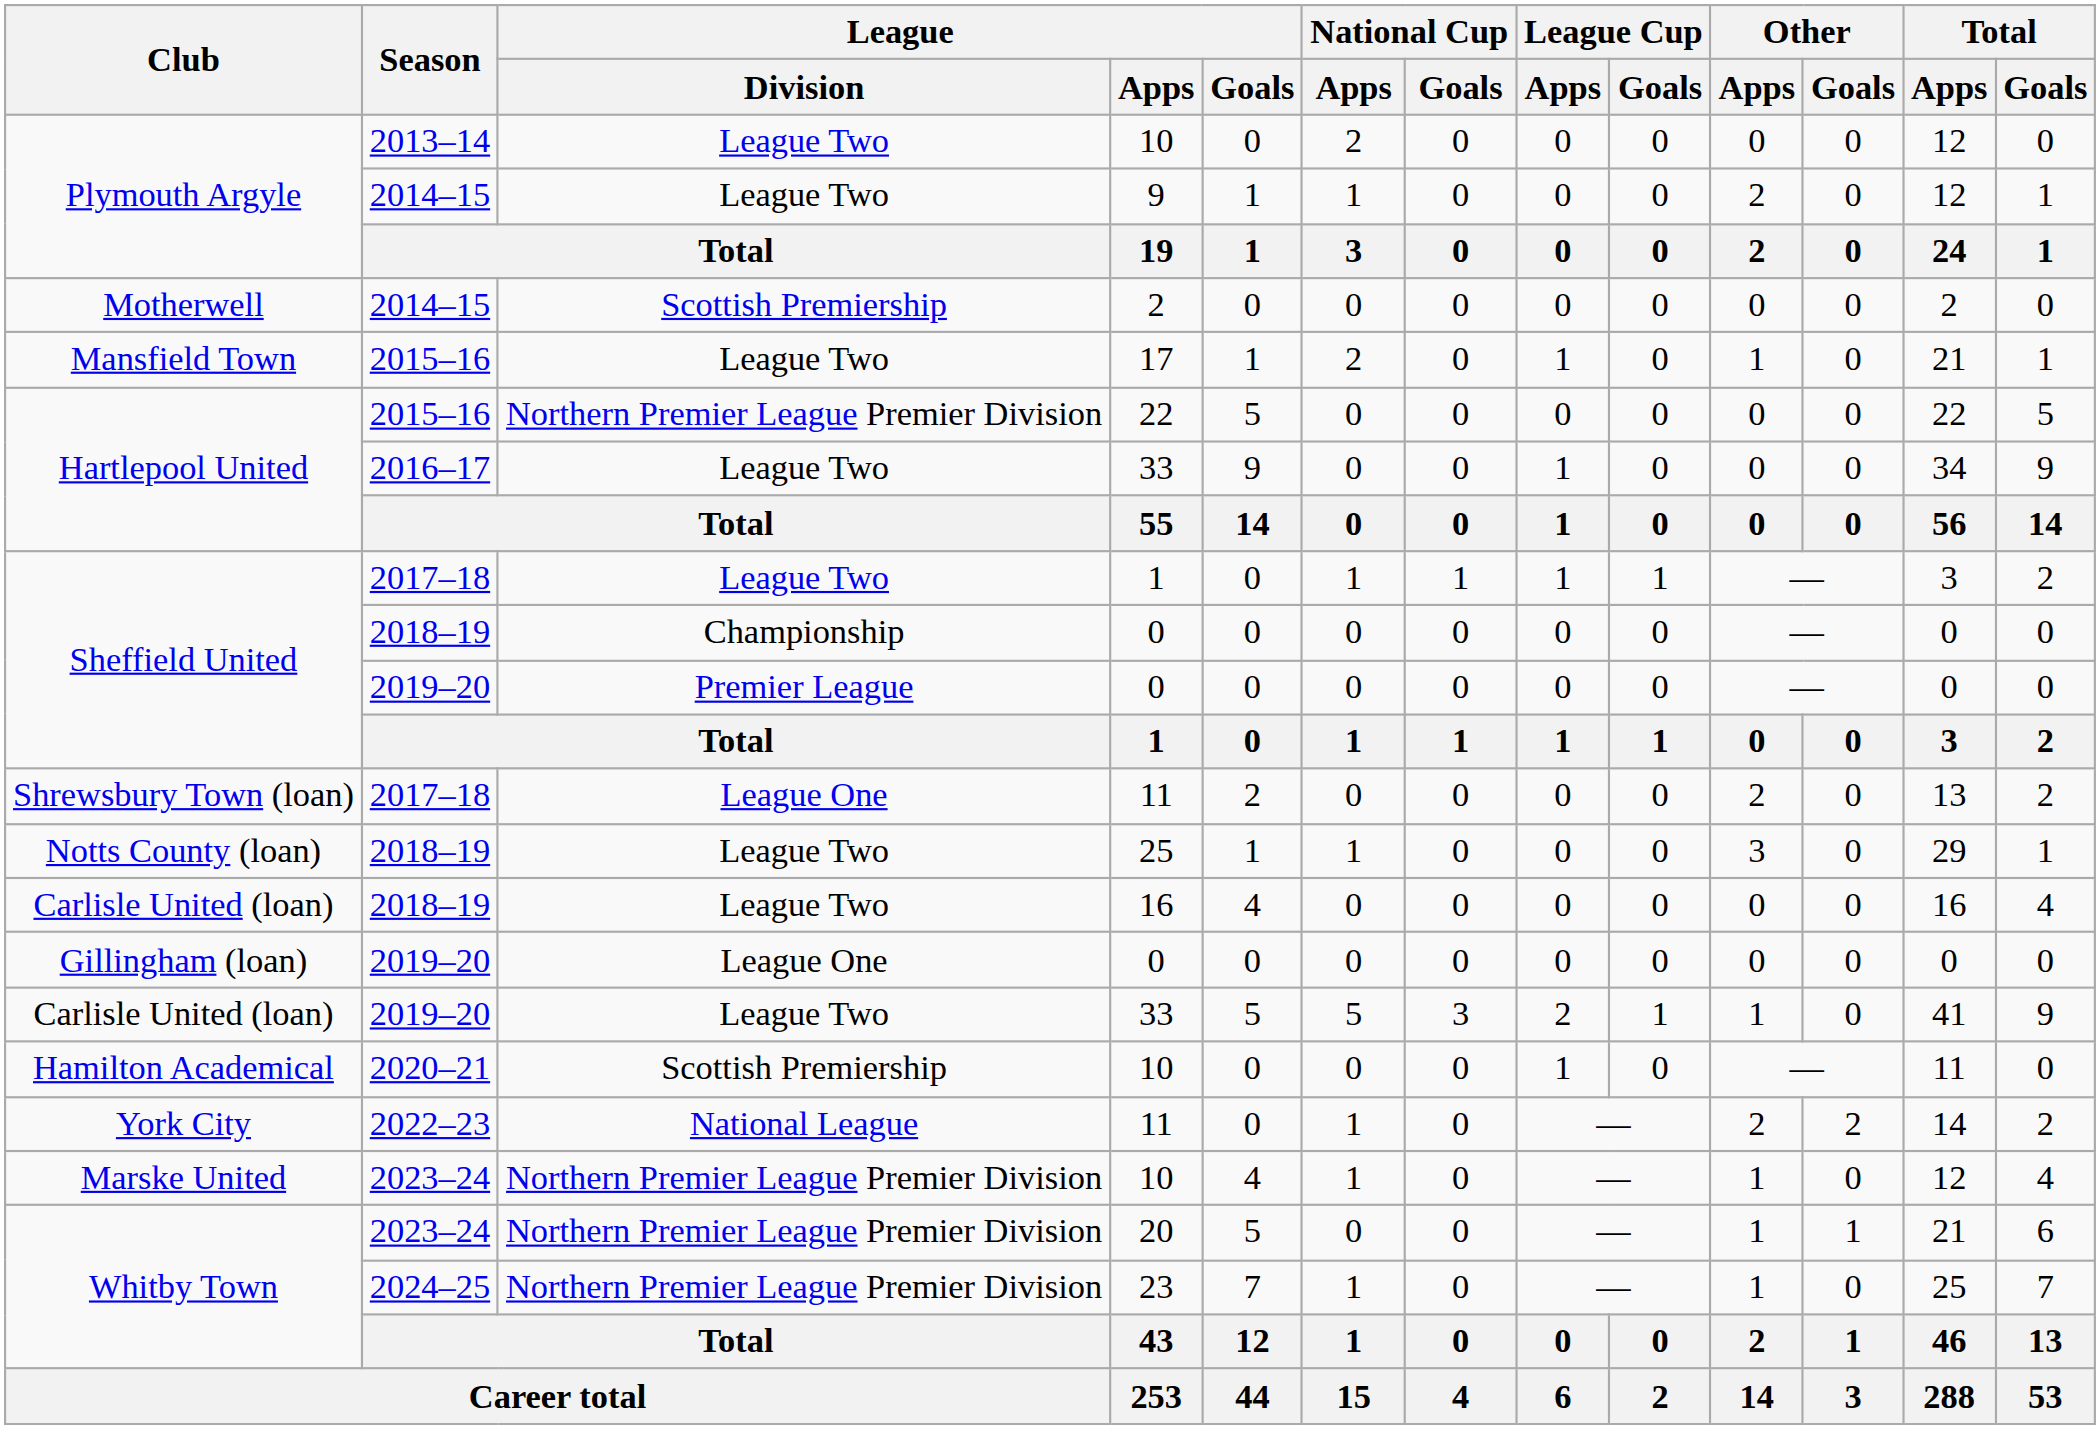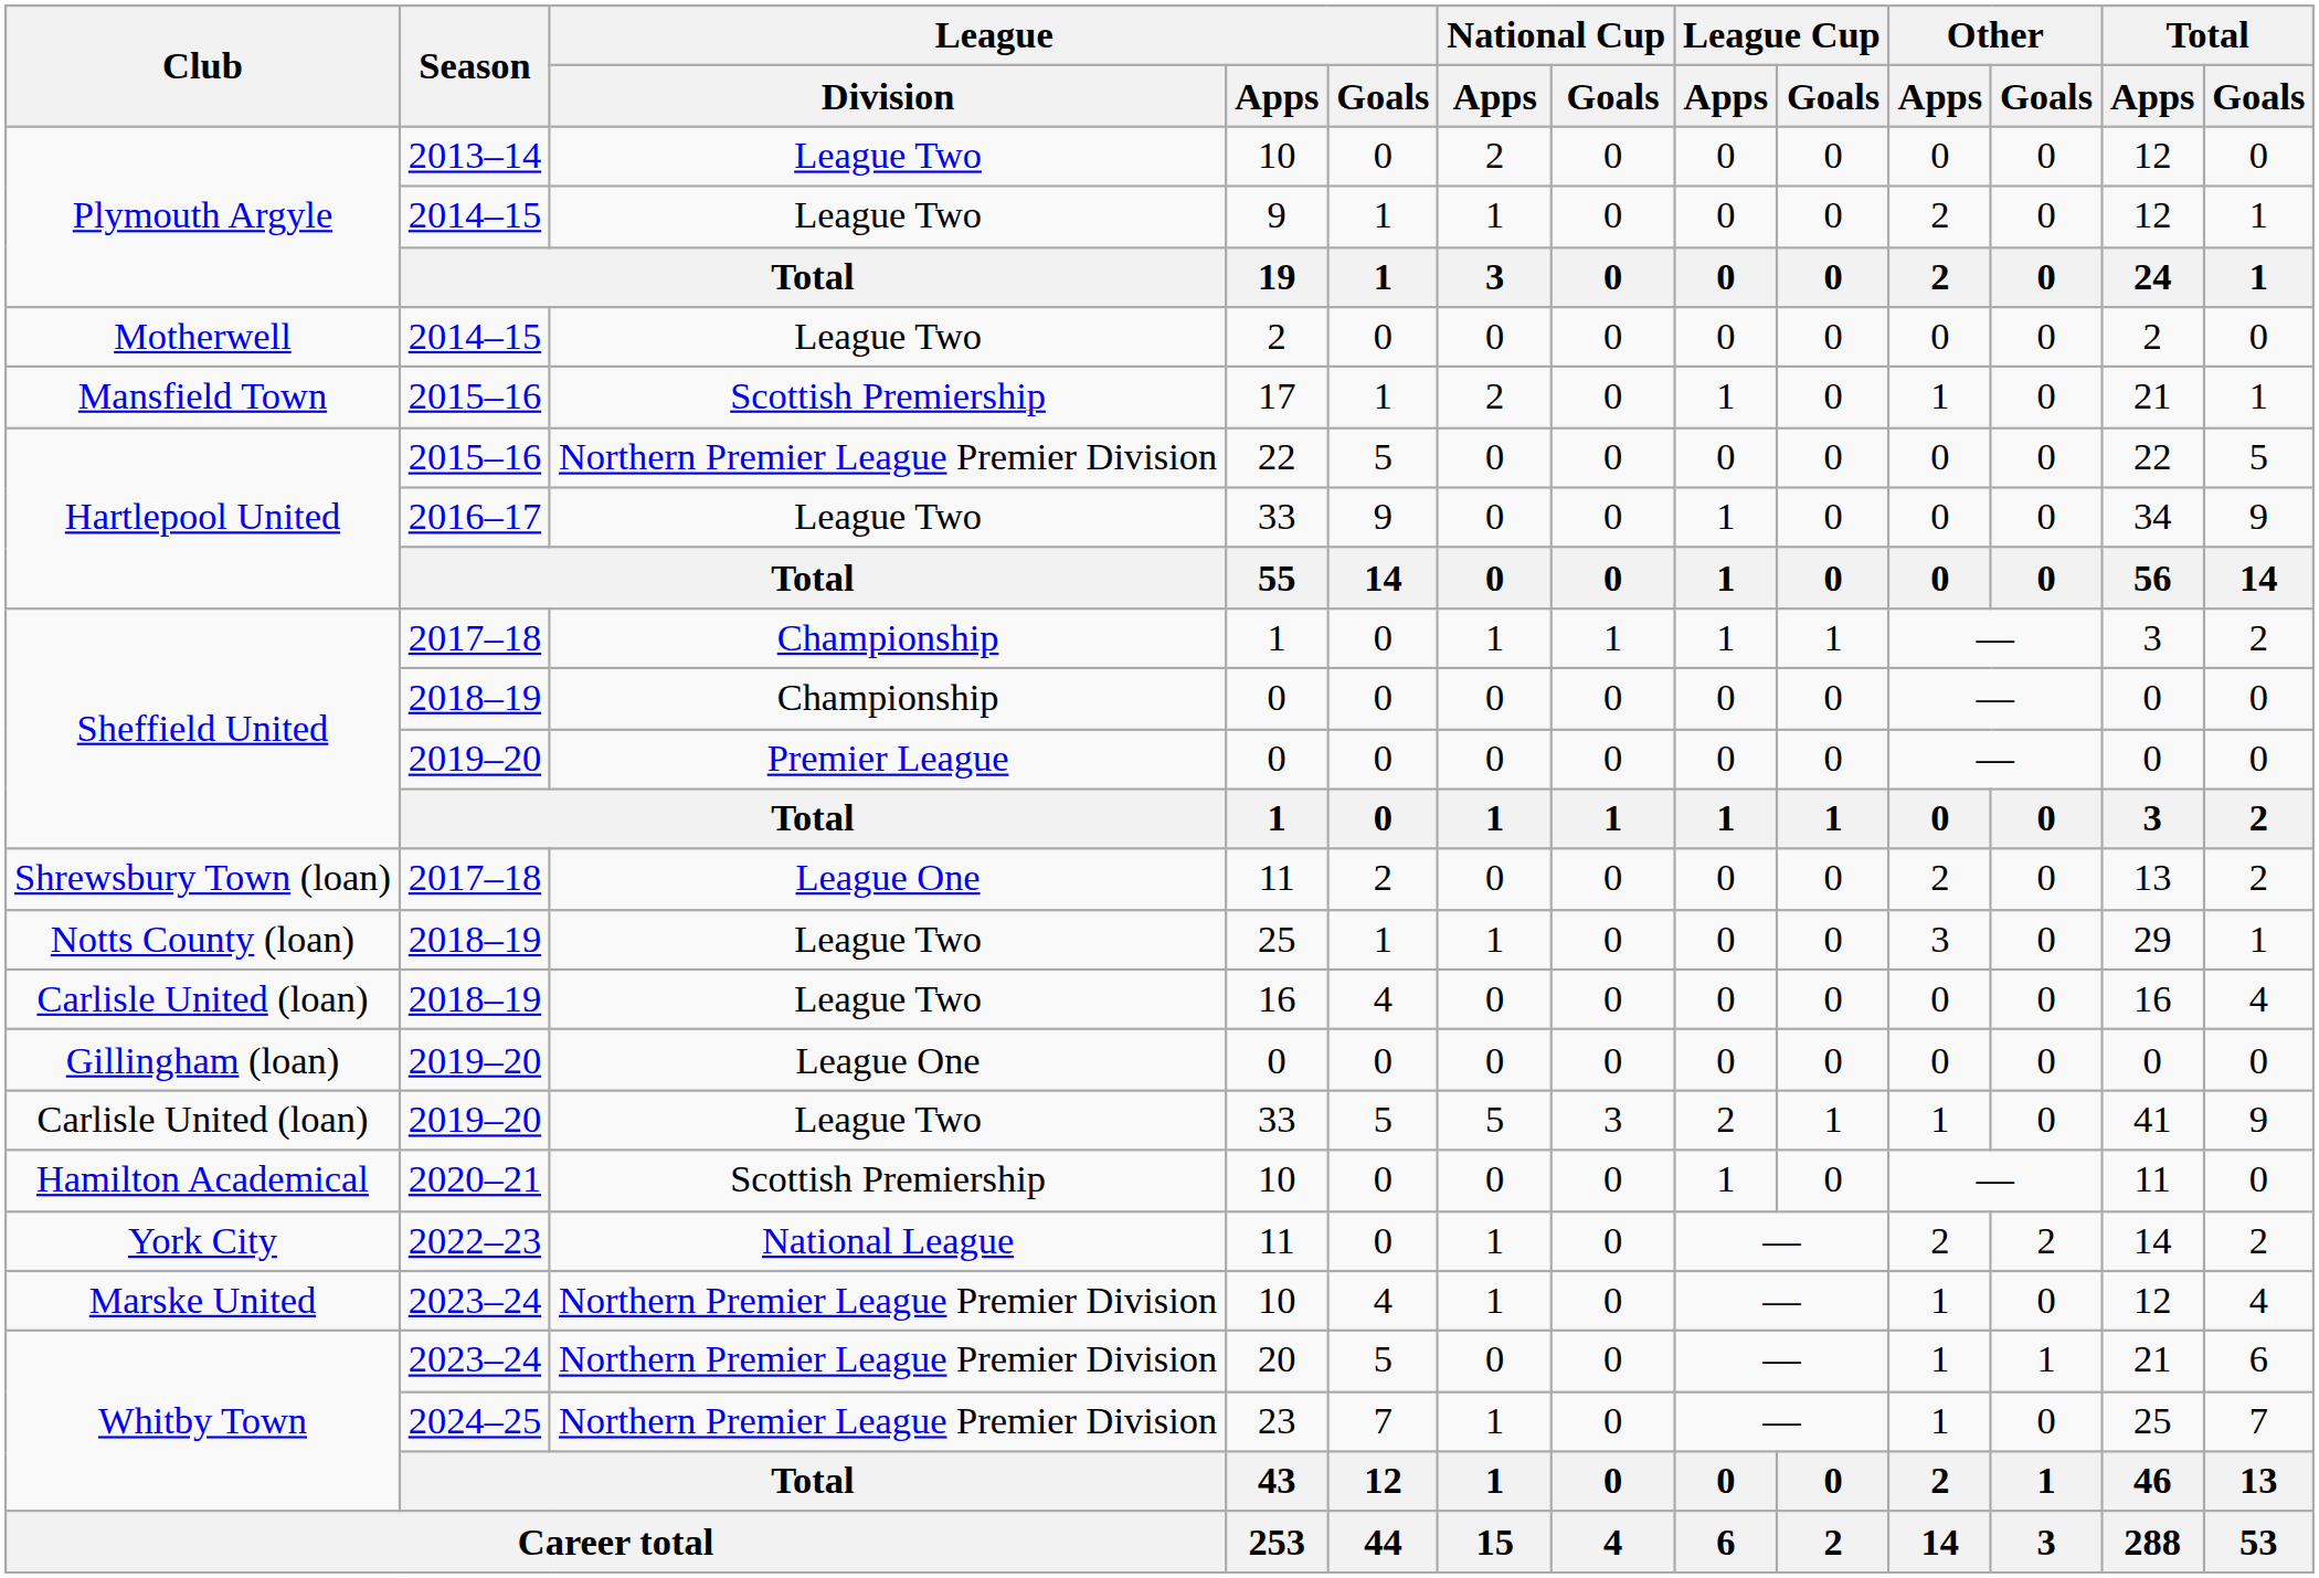Motherwell | League / Division: Scottish Premiership -> League Two
Mansfield Town | League / Division: League Two -> Scottish Premiership
Sheffield United / 2017–18 | League / Division: League Two -> Championship
